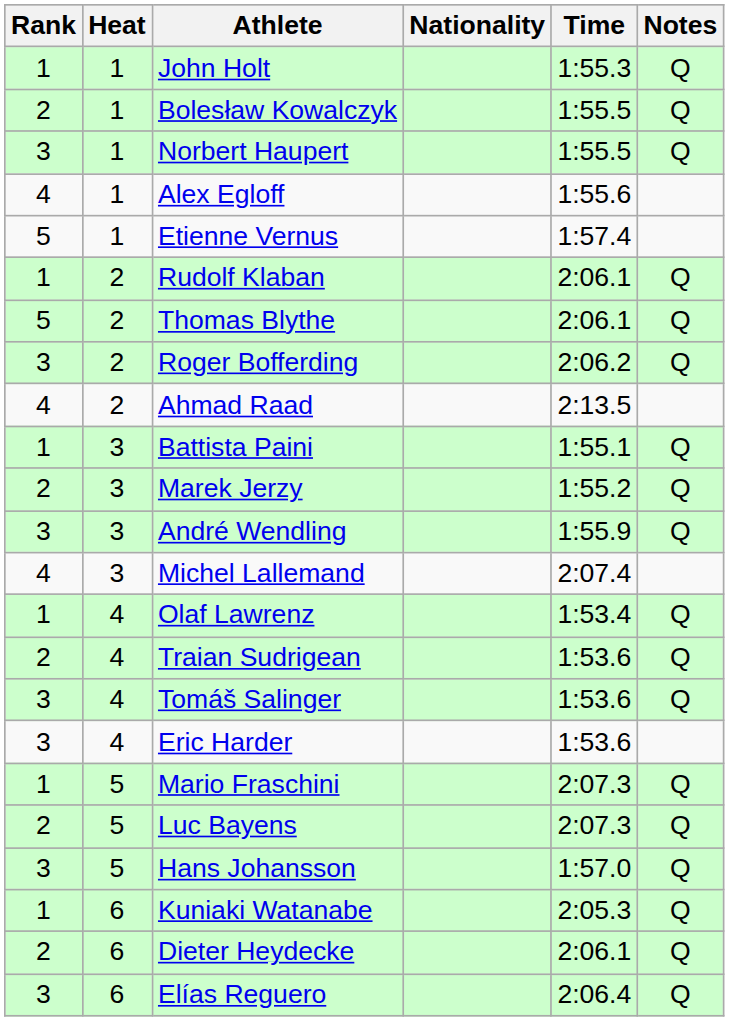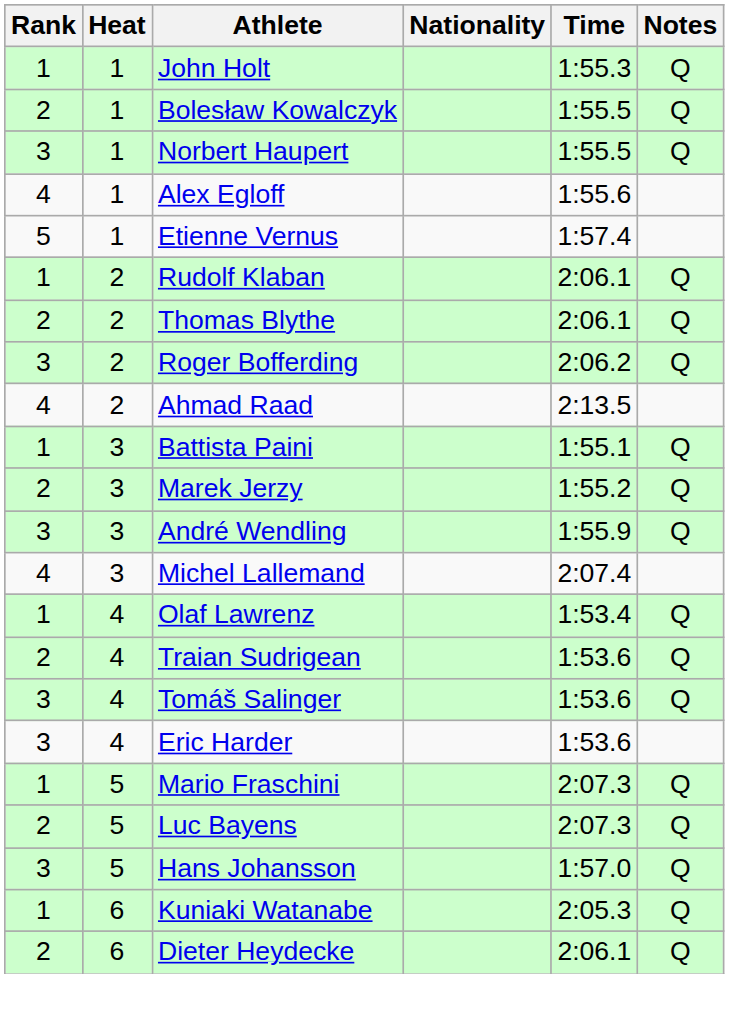Thomas Blythe | Rank: 5 -> 2
- row: 3 | 6 | Elías Reguero | 2:06.4 | Q
